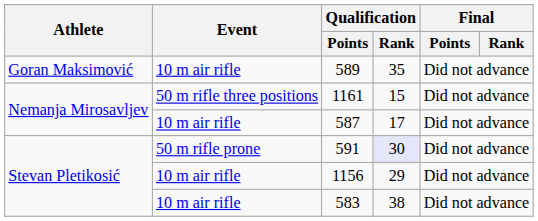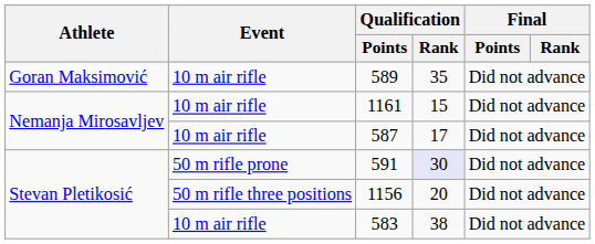1161 | Event: 50 m rifle three positions -> 10 m air rifle
1156 | Event: 10 m air rifle -> 50 m rifle three positions
1156 | Qualification / Rank: 29 -> 20
